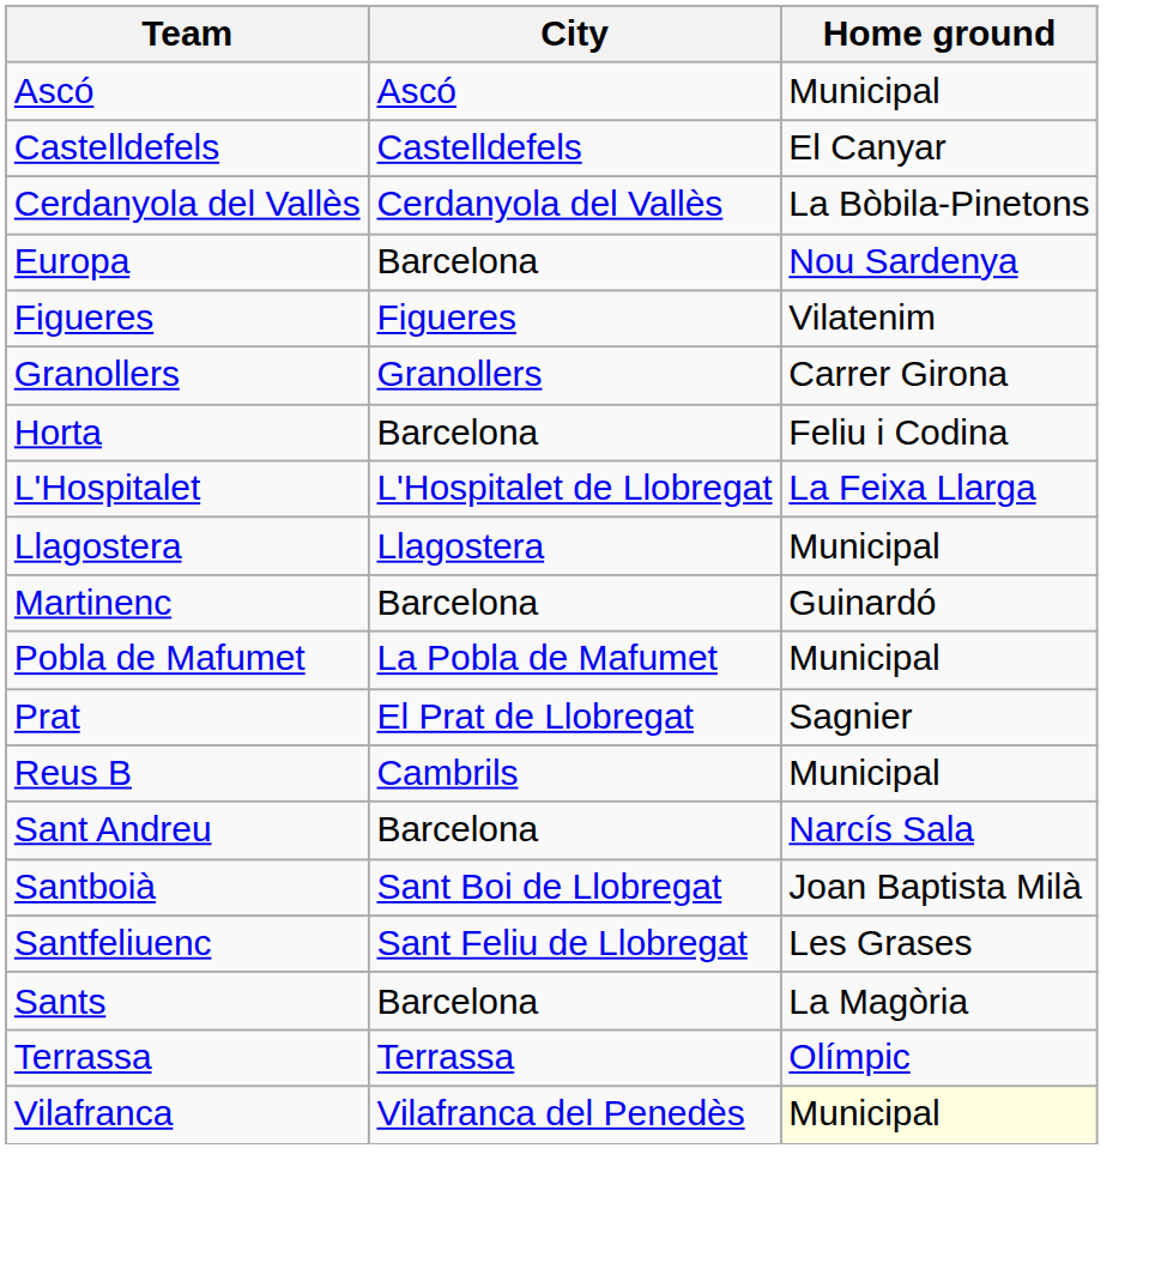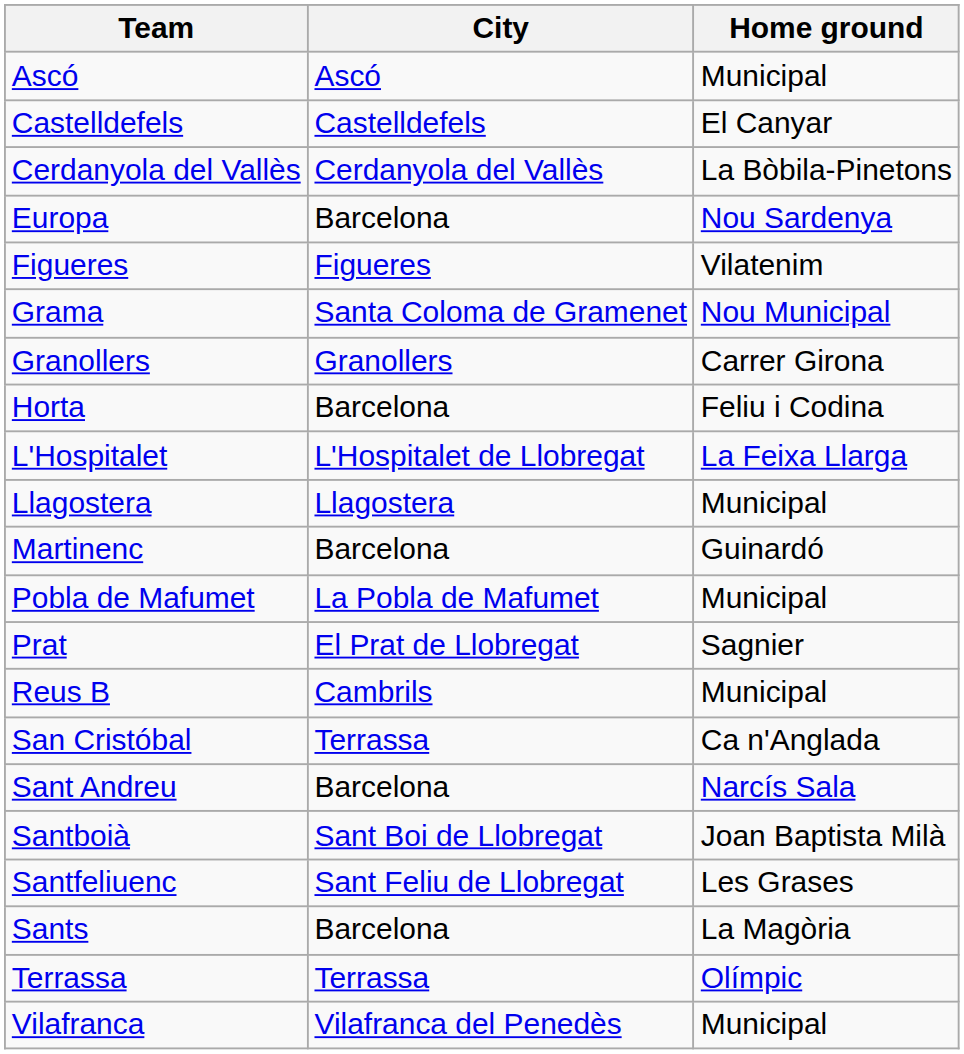+ row: Grama | Santa Coloma de Gramenet | Nou Municipal
+ row: San Cristóbal | Terrassa | Ca n'Anglada
Vilafranca | Home ground: lightyellow background -> no background
